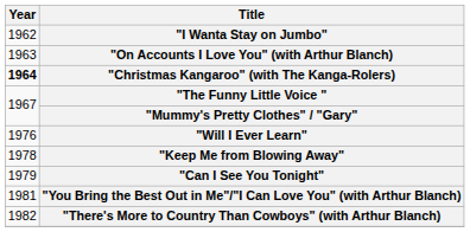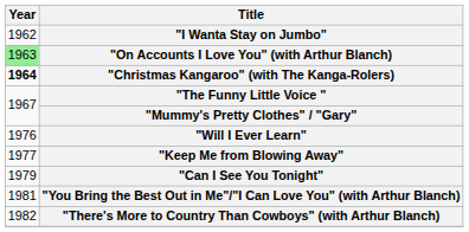"On Accounts I Love You" (with Arthur Blanch) | Year: no background -> lightgreen background
"Keep Me from Blowing Away" | Year: 1978 -> 1977
